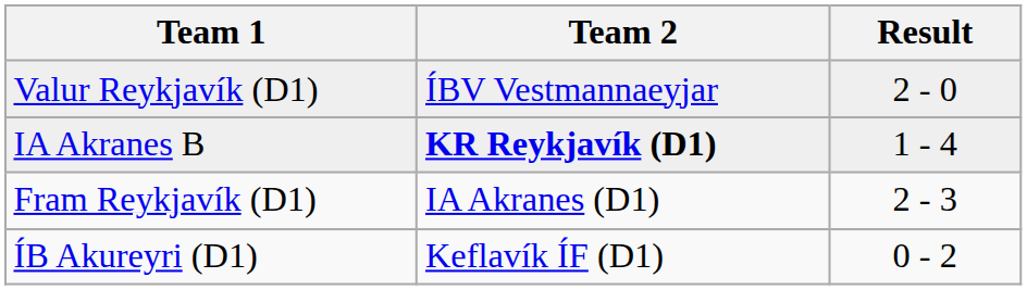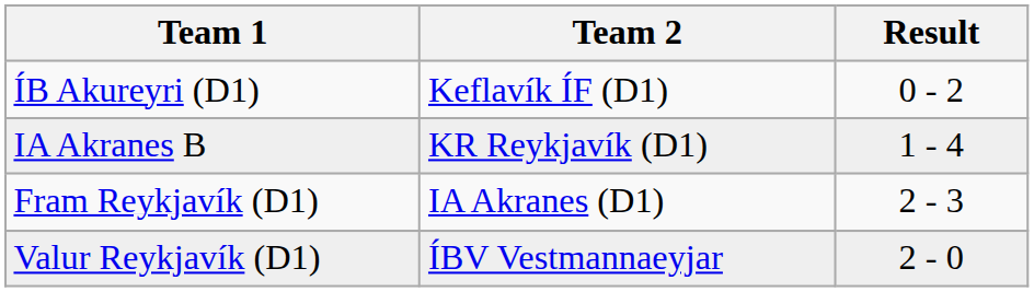rows swapped: ÍB Akureyri (D1) <-> Valur Reykjavík (D1)
IA Akranes B | Team 2: bold -> normal
